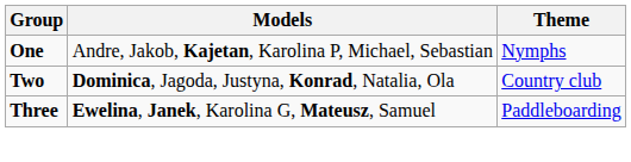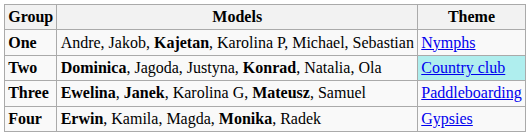Two | Theme: no background -> paleturquoise background
+ row: Four | Erwin, Kamila, Magda, Monika, Radek | Gypsies
